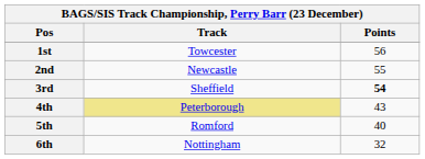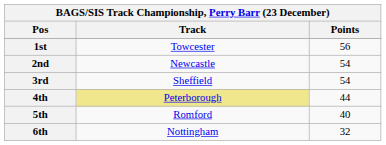2nd | Points: 55 -> 54
3rd | Points: bold -> normal
4th | Points: 43 -> 44
